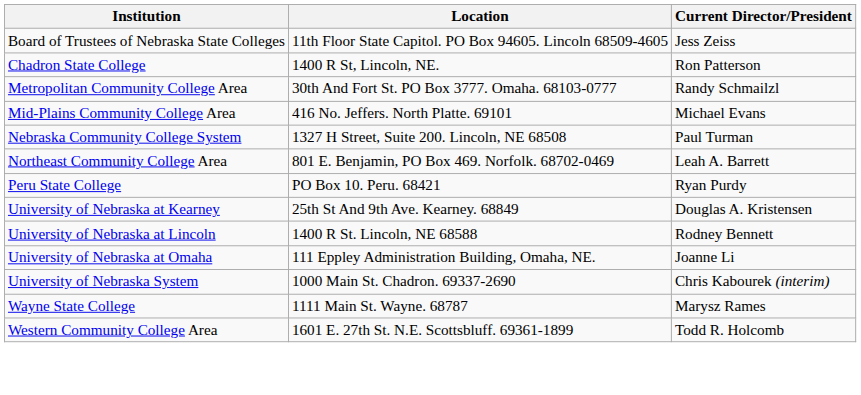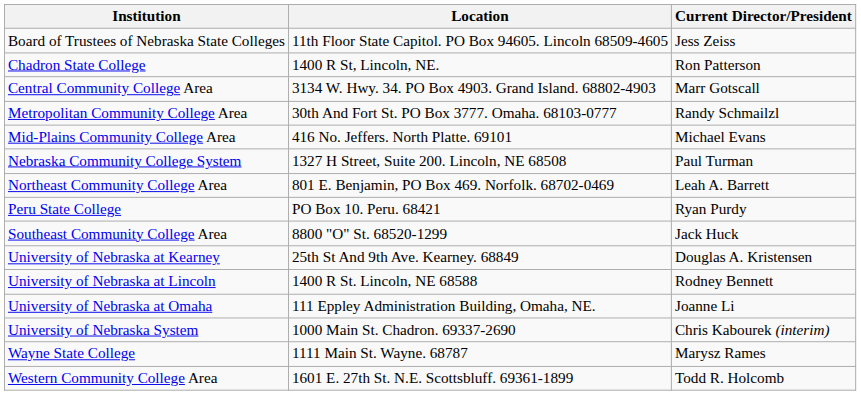+ row: Central Community College Area | 3134 W. Hwy. 34. PO Box 4903. Grand Island. 68802-4903 | Marr Gotscall
+ row: Southeast Community College Area | 8800 "O" St. 68520-1299 | Jack Huck
